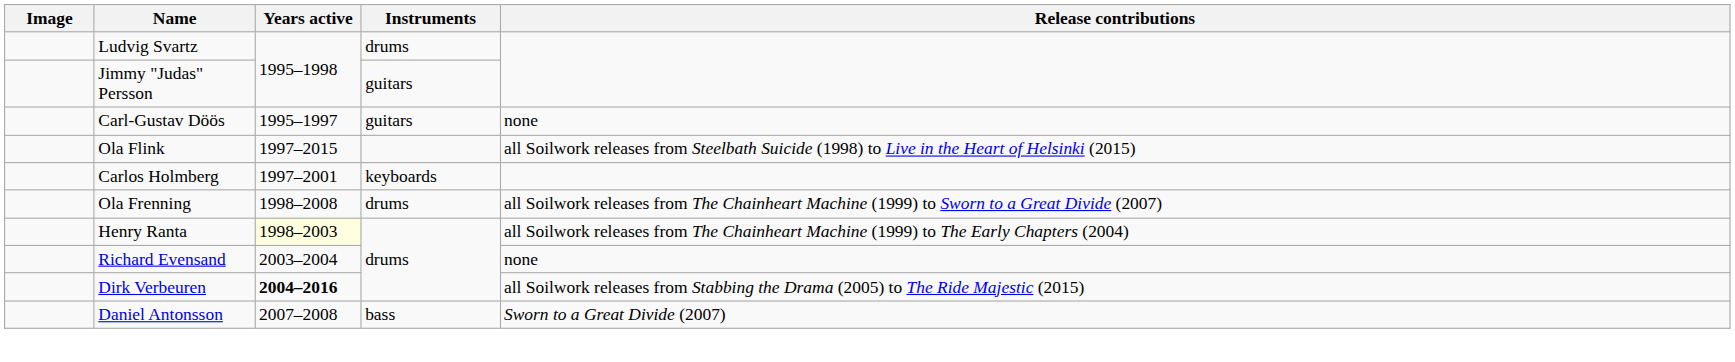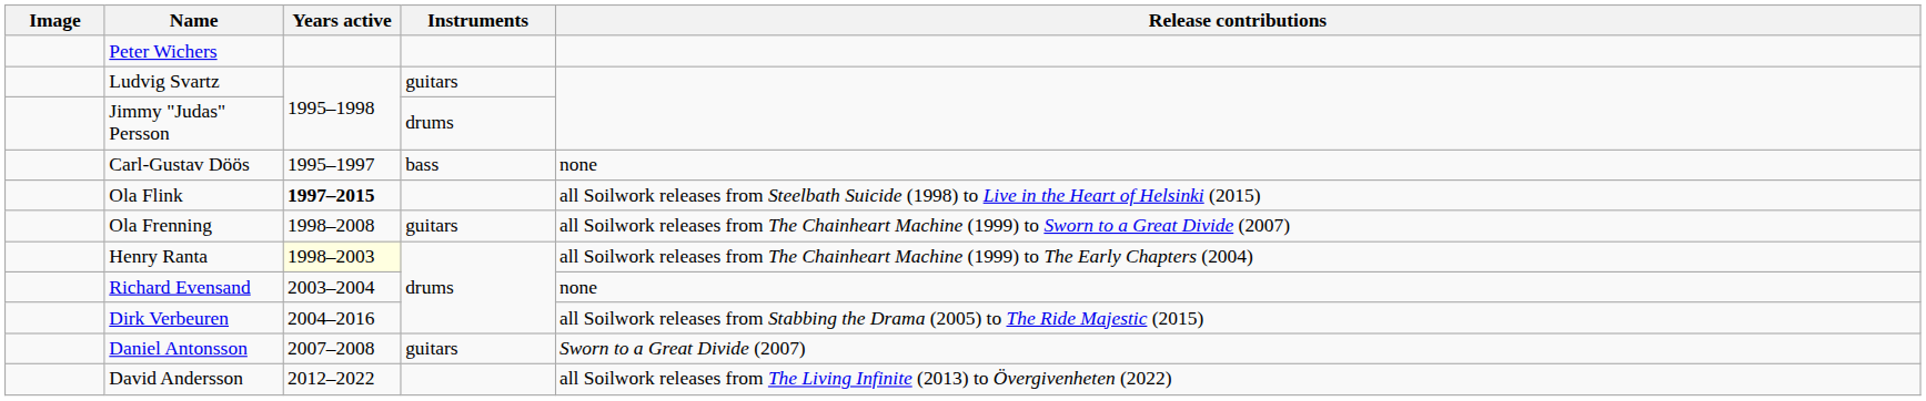+ row: Peter Wichers
Ludvig Svartz | Instruments: drums -> guitars
Jimmy "Judas" Persson | Instruments: guitars -> drums
Carl-Gustav Döös | Instruments: guitars -> bass
Ola Flink | Years active: normal -> bold
- row: Carlos Holmberg | 1997–2001 | keyboards
Ola Frenning | Instruments: drums -> guitars
Dirk Verbeuren | Years active: bold -> normal
Daniel Antonsson | Instruments: bass -> guitars
+ row: David Andersson | 2012–2022 | all Soilwork releases from The Living Infinite (2013) to Övergivenheten (2022)
